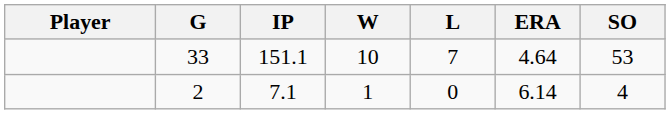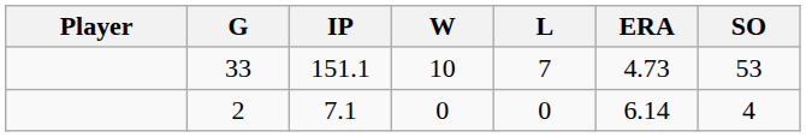33 | ERA: 4.64 -> 4.73
2 | W: 1 -> 0
